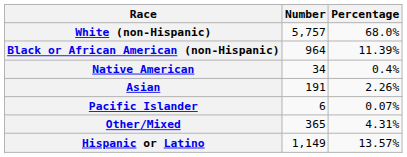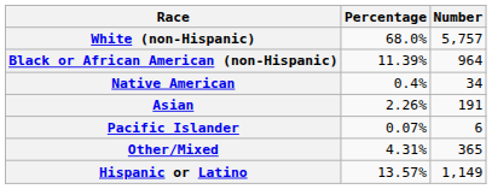columns swapped: Number <-> Percentage
